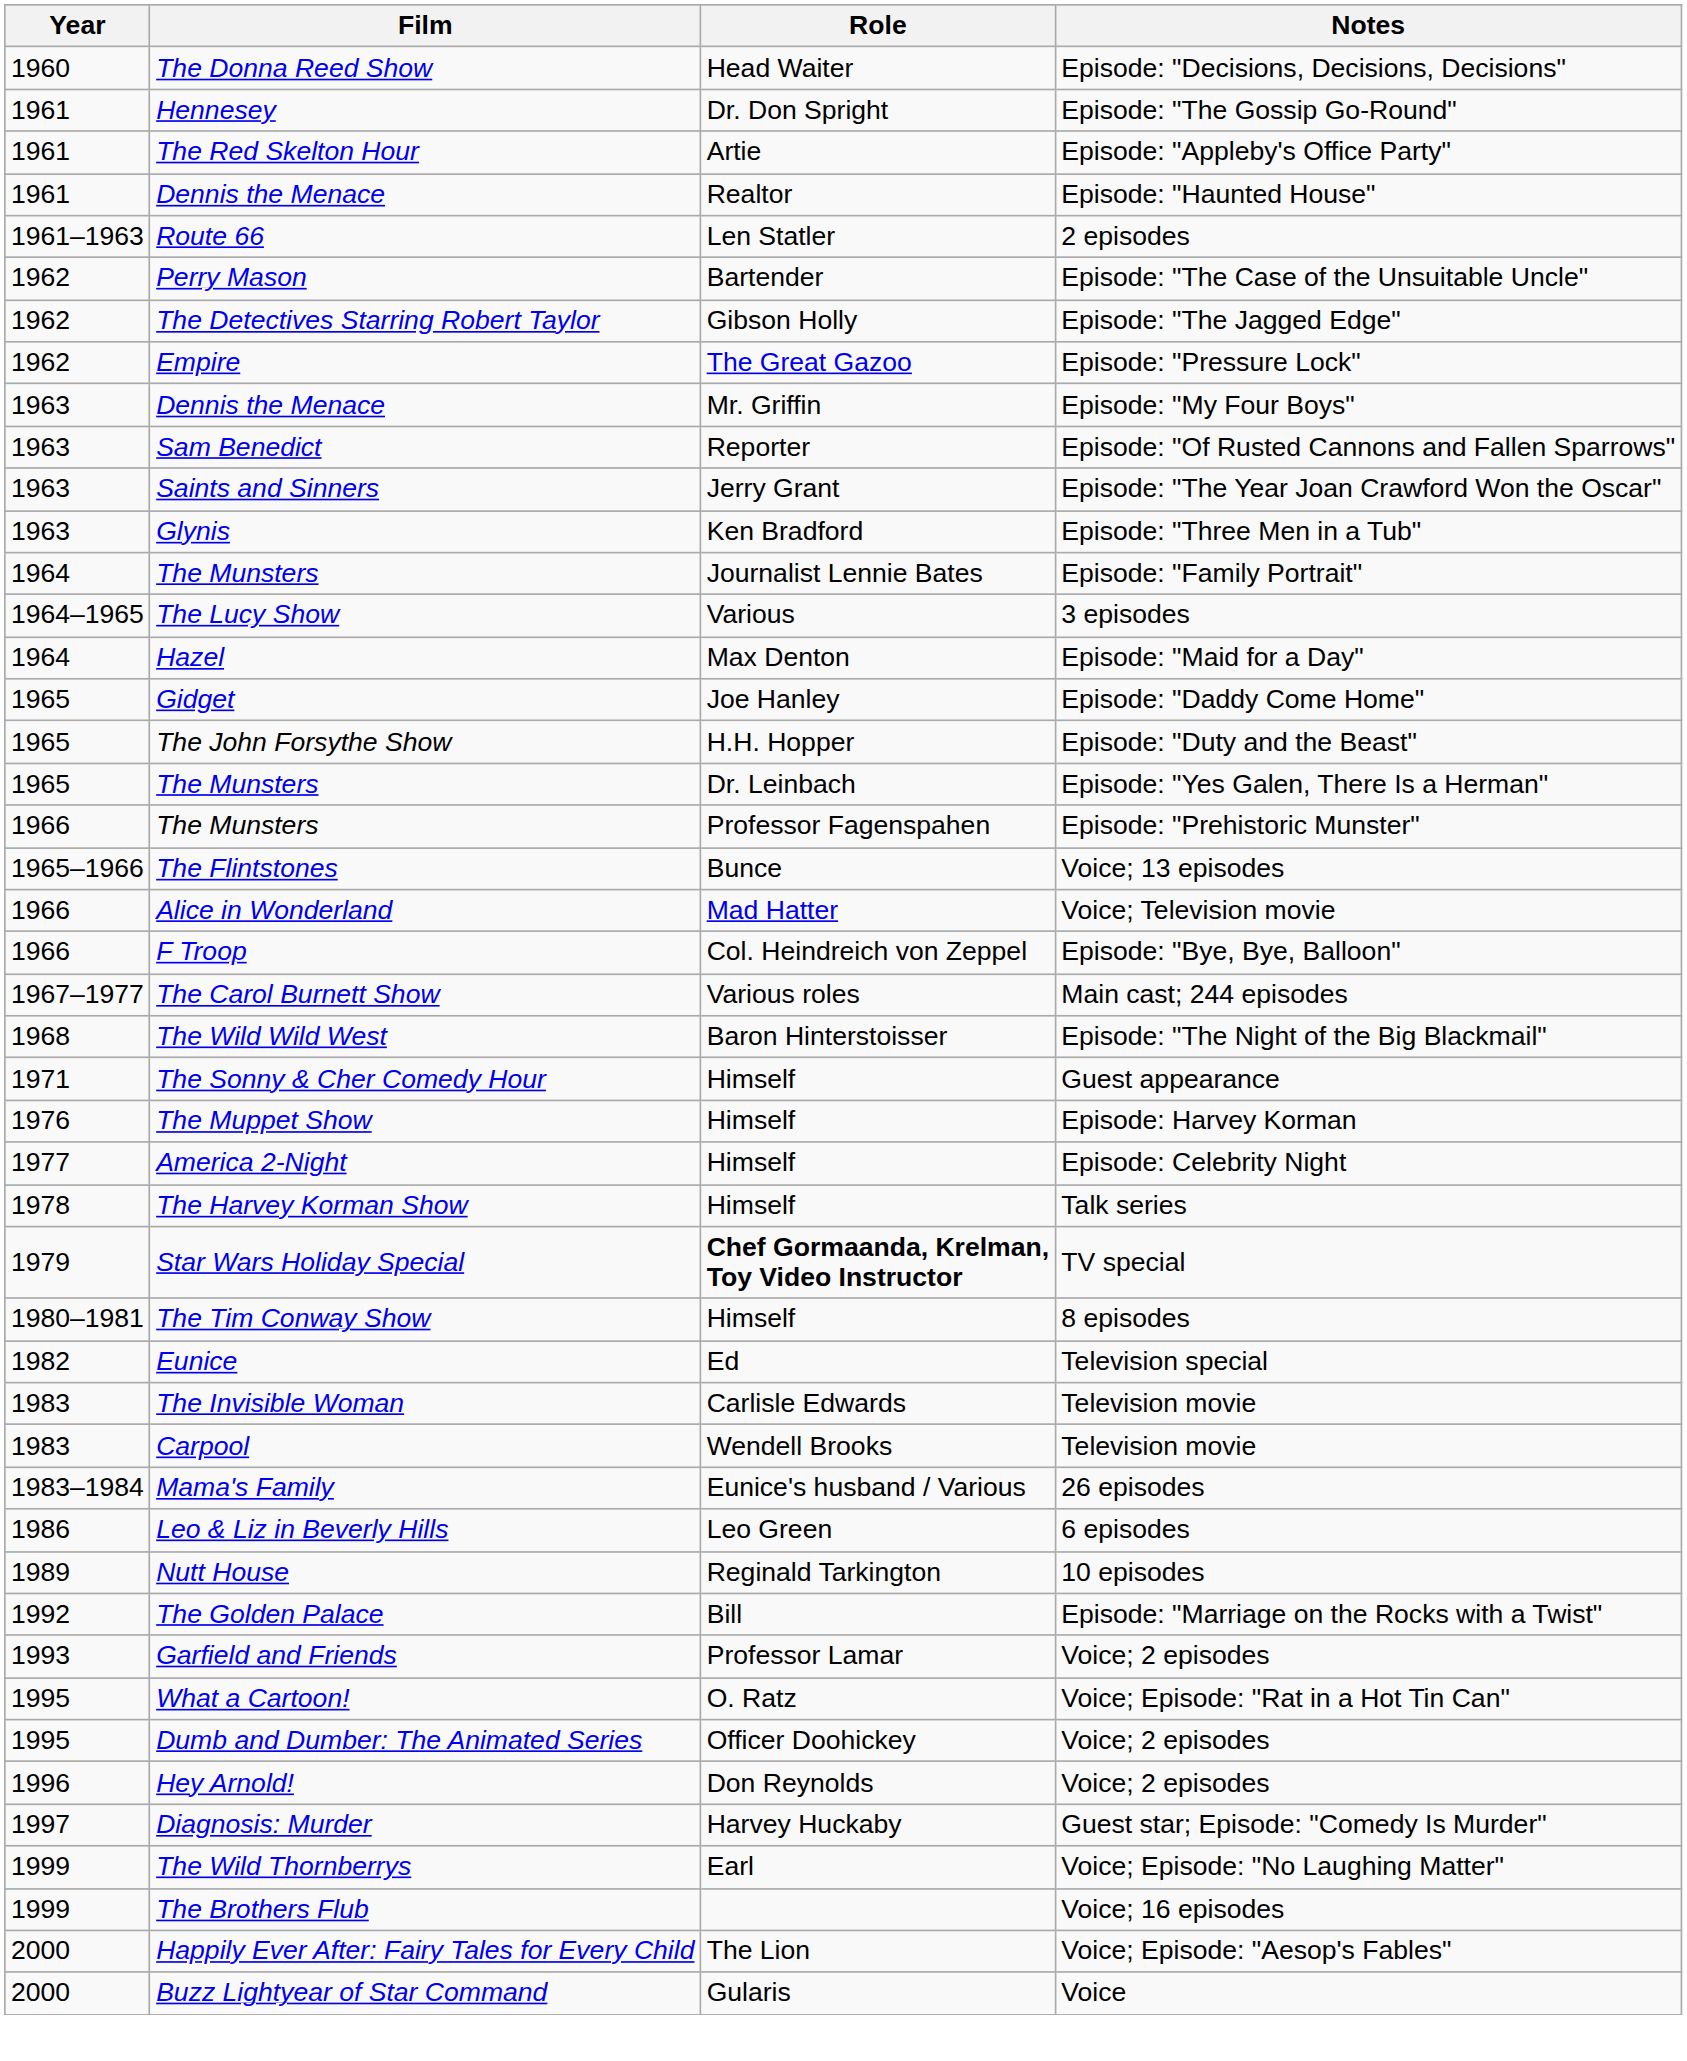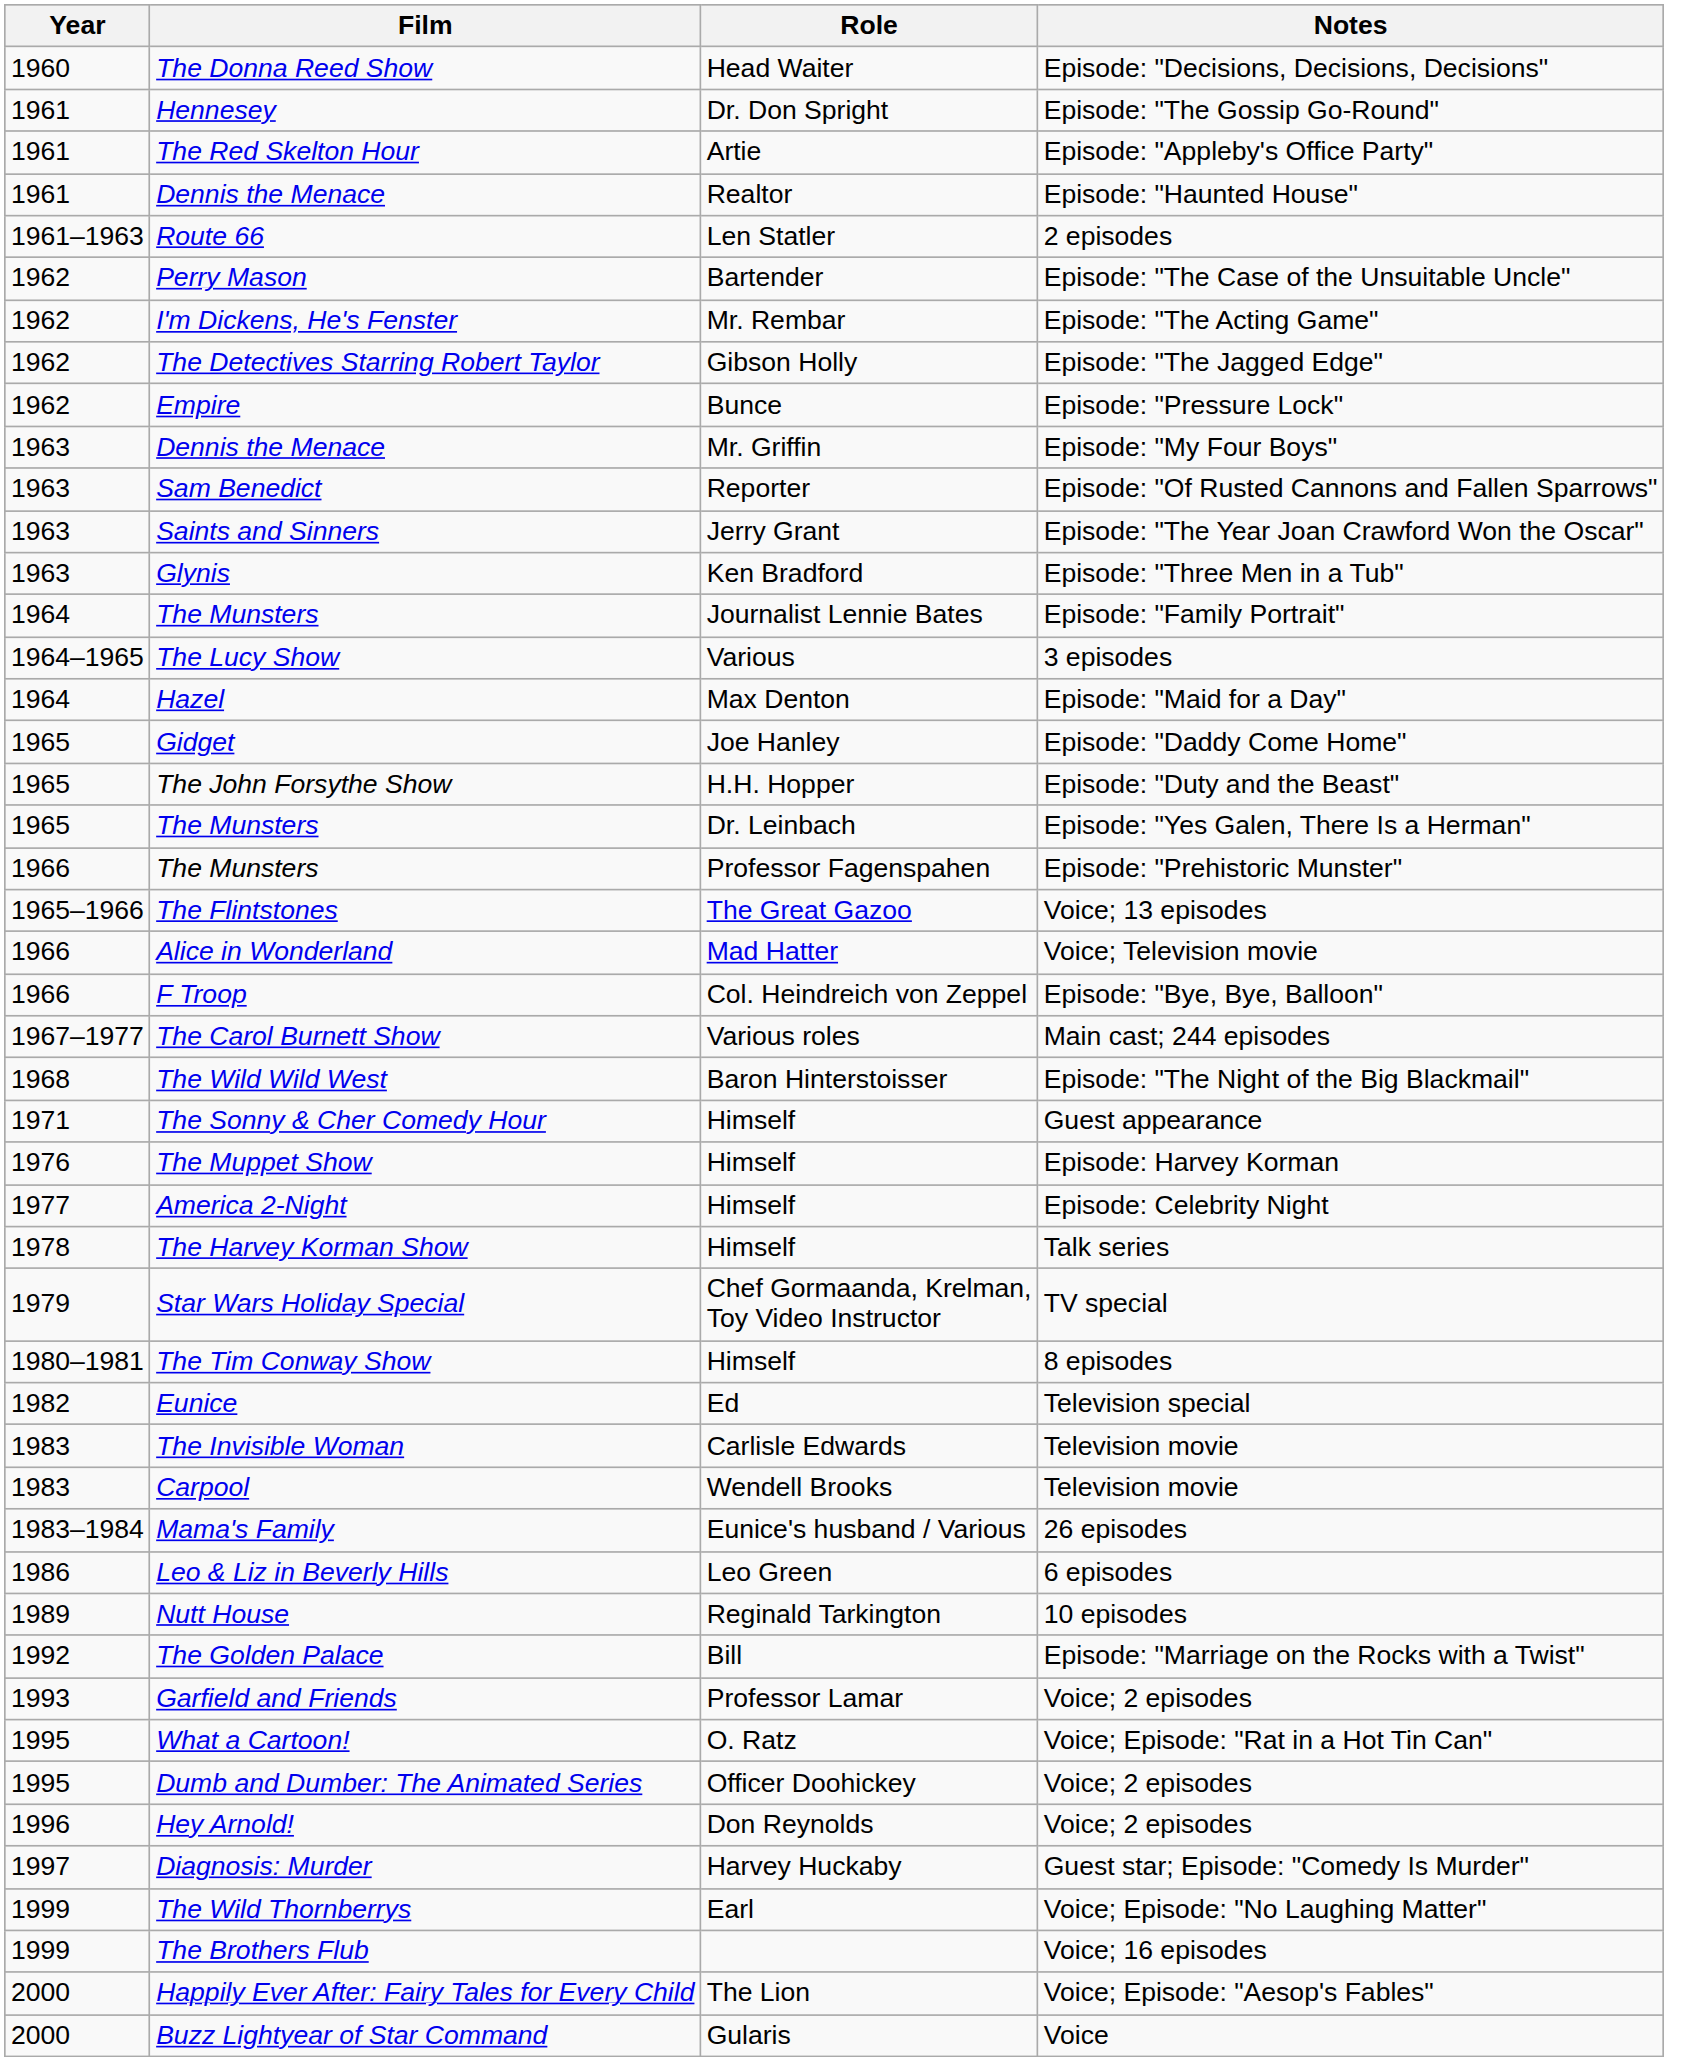+ row: 1962 | I'm Dickens, He's Fenster | Mr. Rembar | Episode: "The Acting Game"
Empire | Role: The Great Gazoo -> Bunce
The Flintstones | Role: Bunce -> The Great Gazoo
Star Wars Holiday Special | Role: bold -> normal
